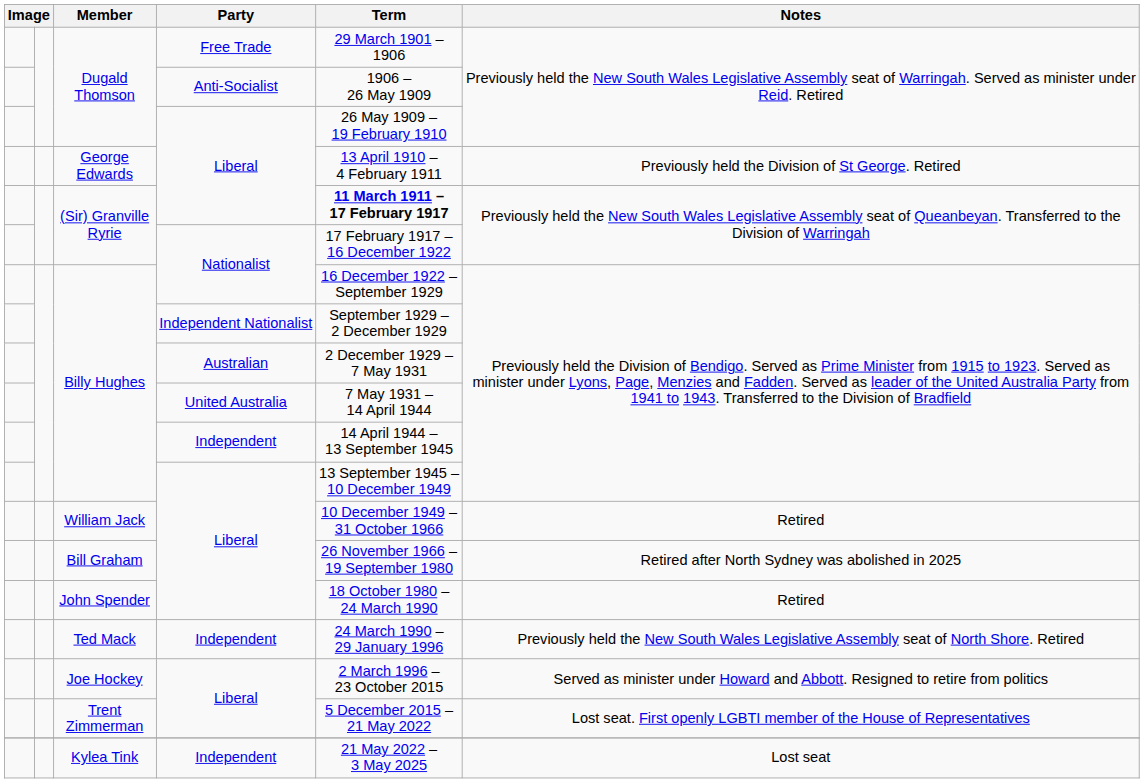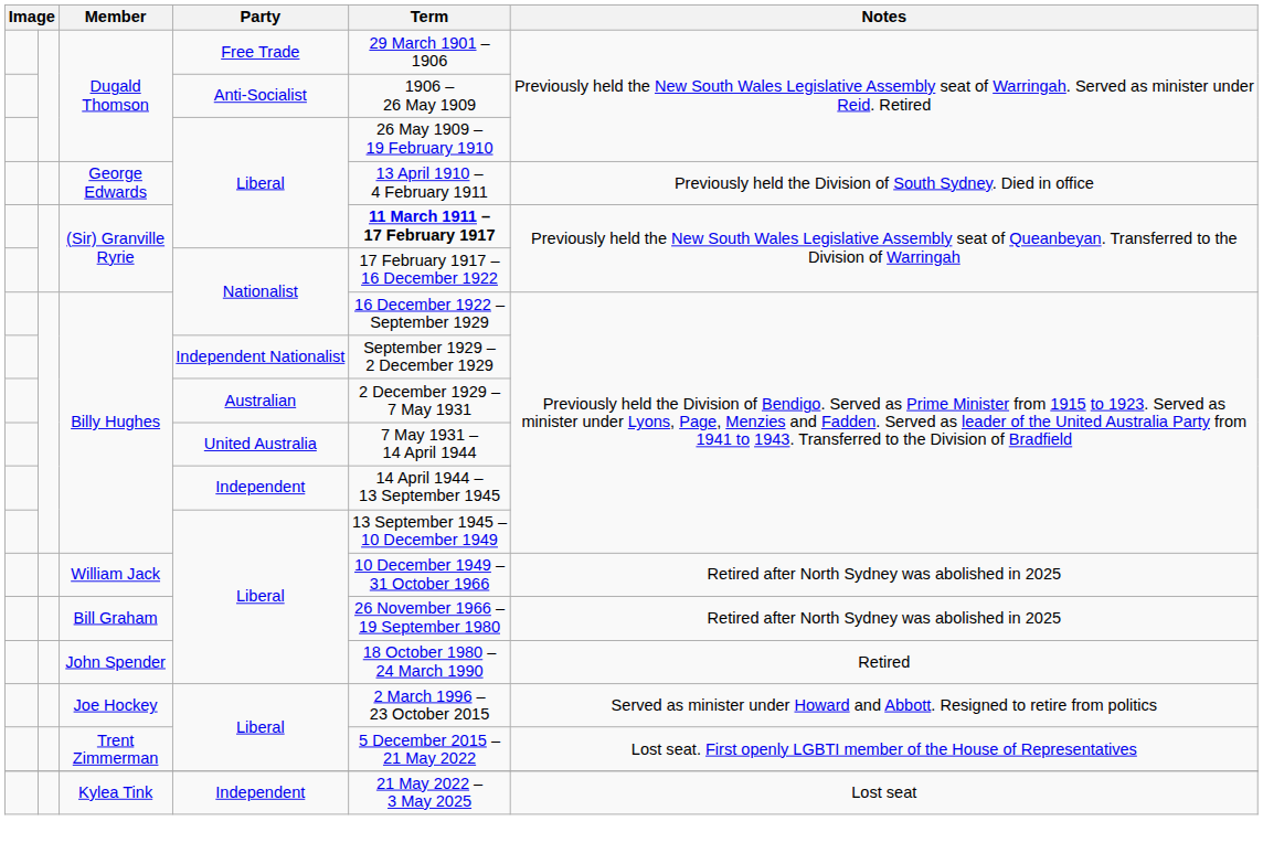George Edwards | Notes: Previously held the Division of St George. Retired -> Previously held the Division of South Sydney. Died in office
William Jack | Notes: Retired -> Retired after North Sydney was abolished in 2025
- row: Ted Mack | Independent | 24 March 1990 – 29 January 1996 | Previously held the New South Wales Legislative Assembly seat of North Shore. Retired
